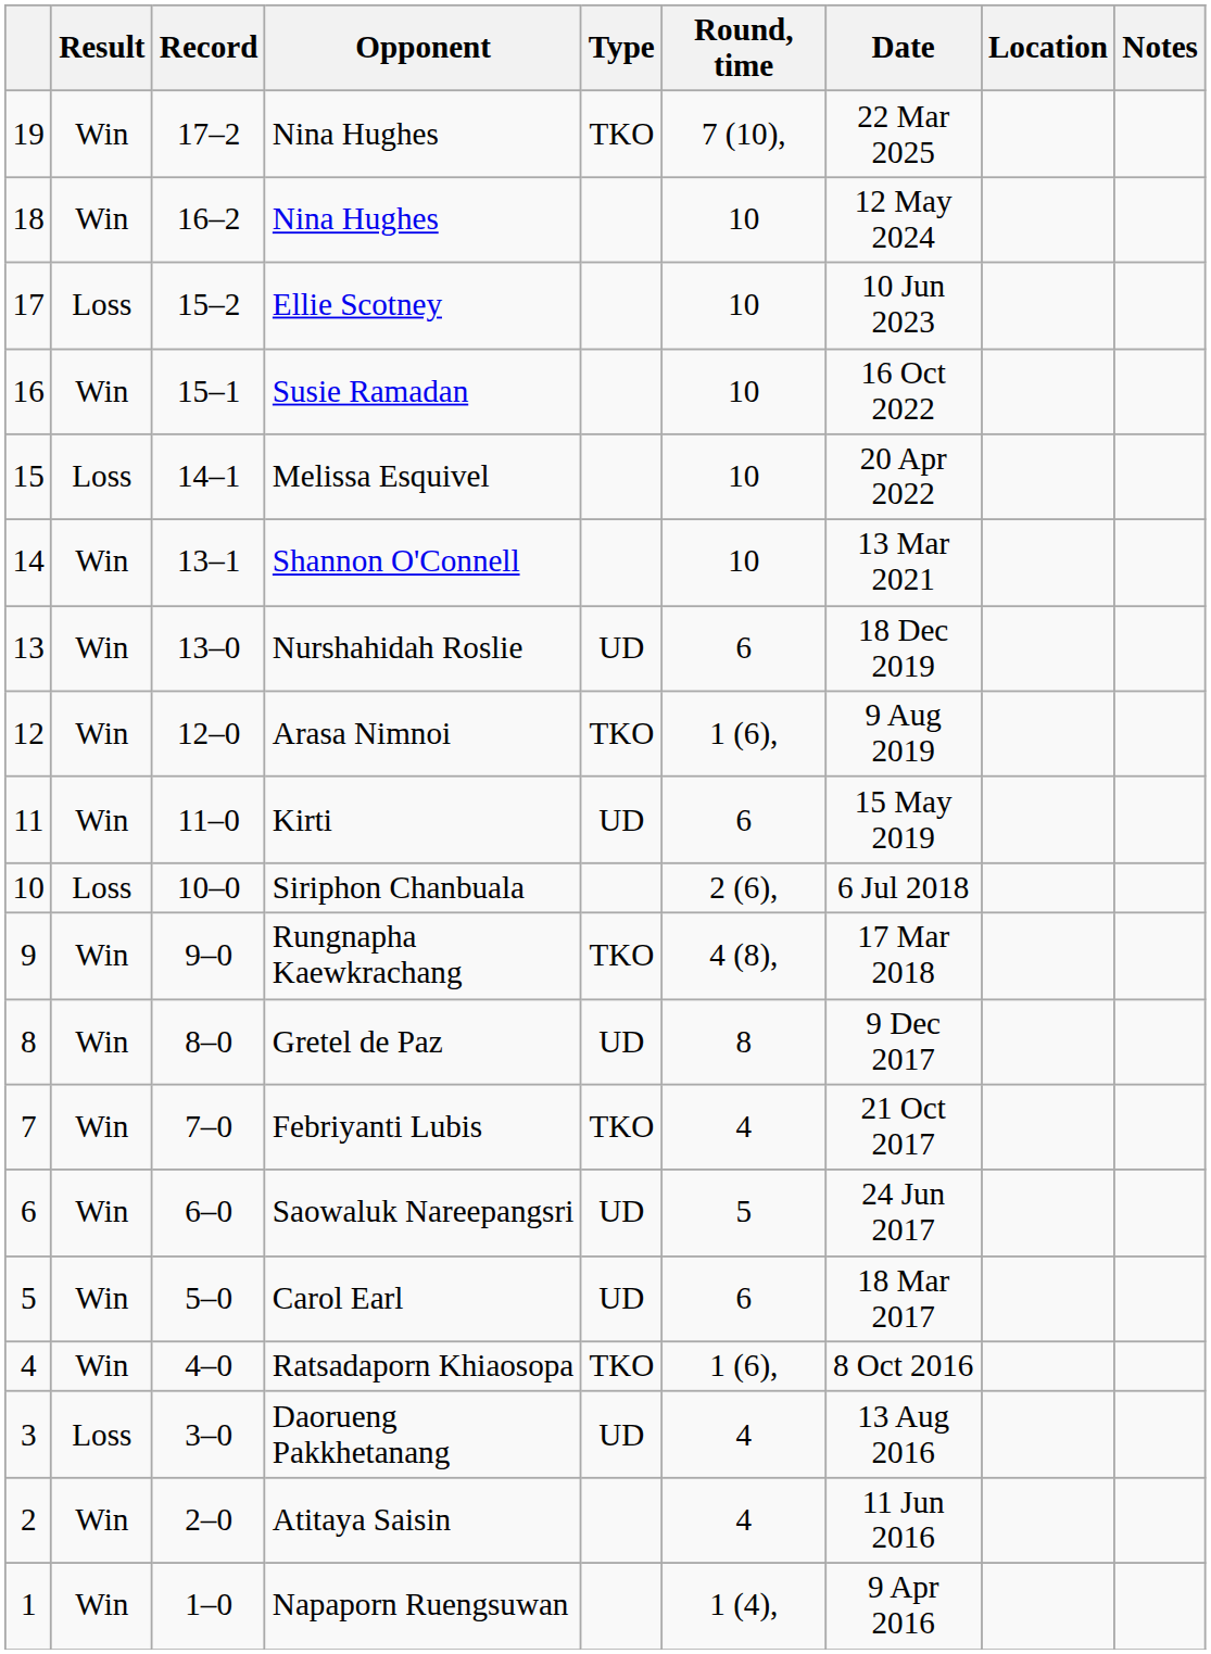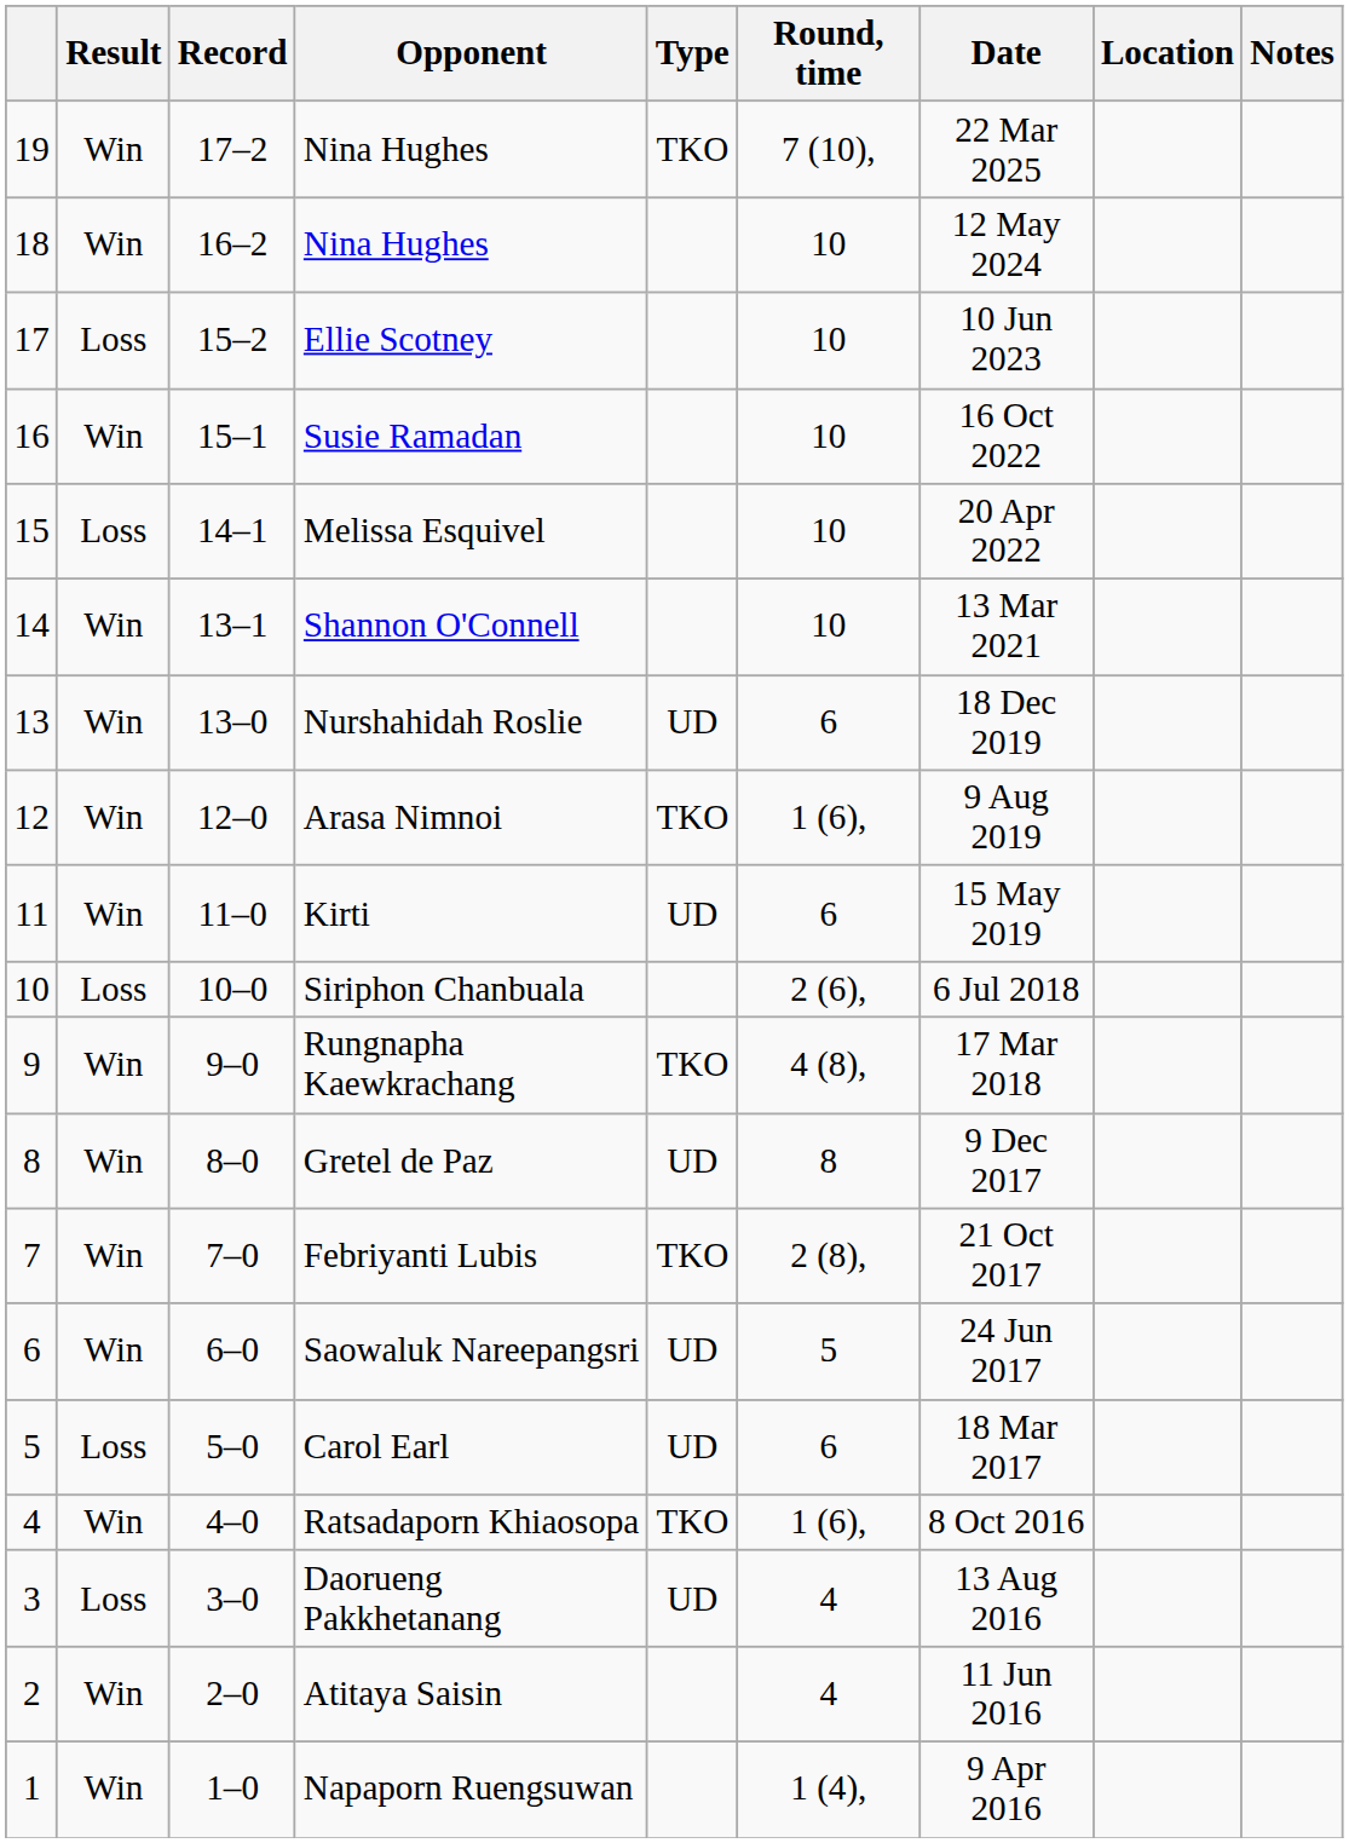Febriyanti Lubis | Round, time: 4 -> 2 (8),
Carol Earl | Result: Win -> Loss
